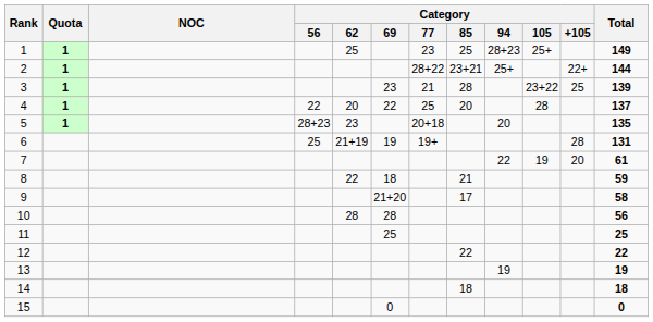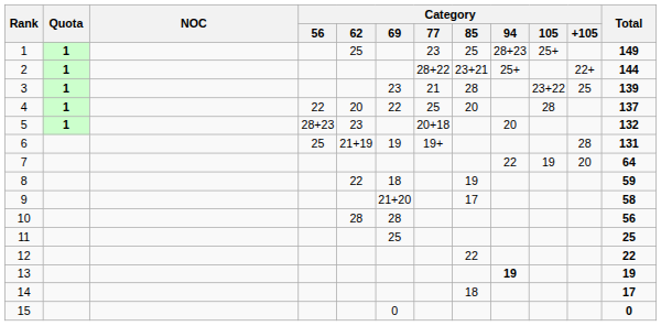5 | Total: 135 -> 132
7 | Total: 61 -> 64
8 | Category / 85: 21 -> 19
13 | Category / 94: normal -> bold
14 | Total: 18 -> 17
